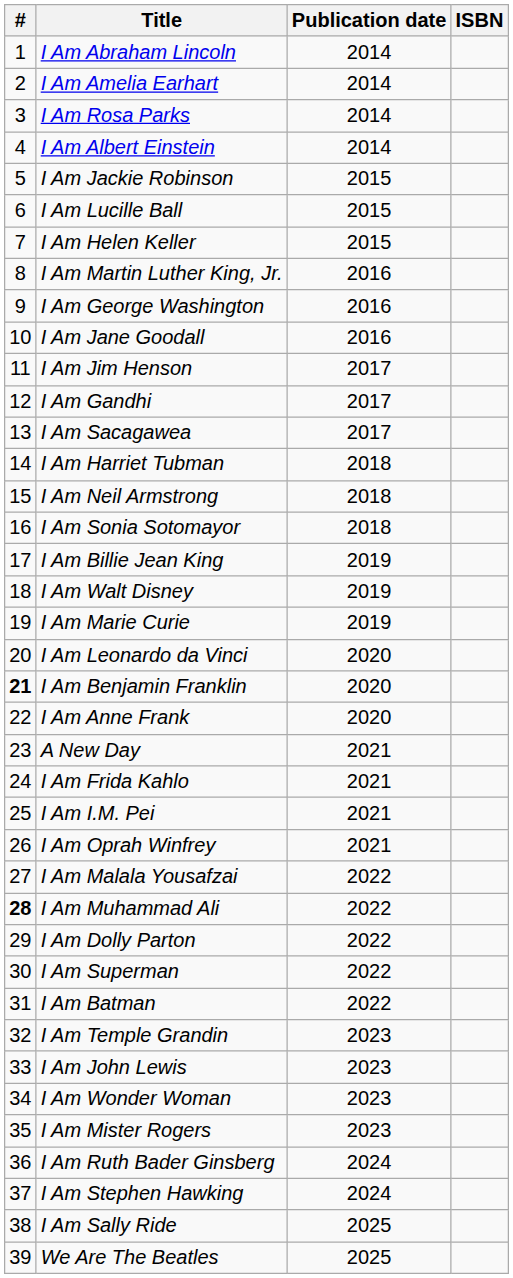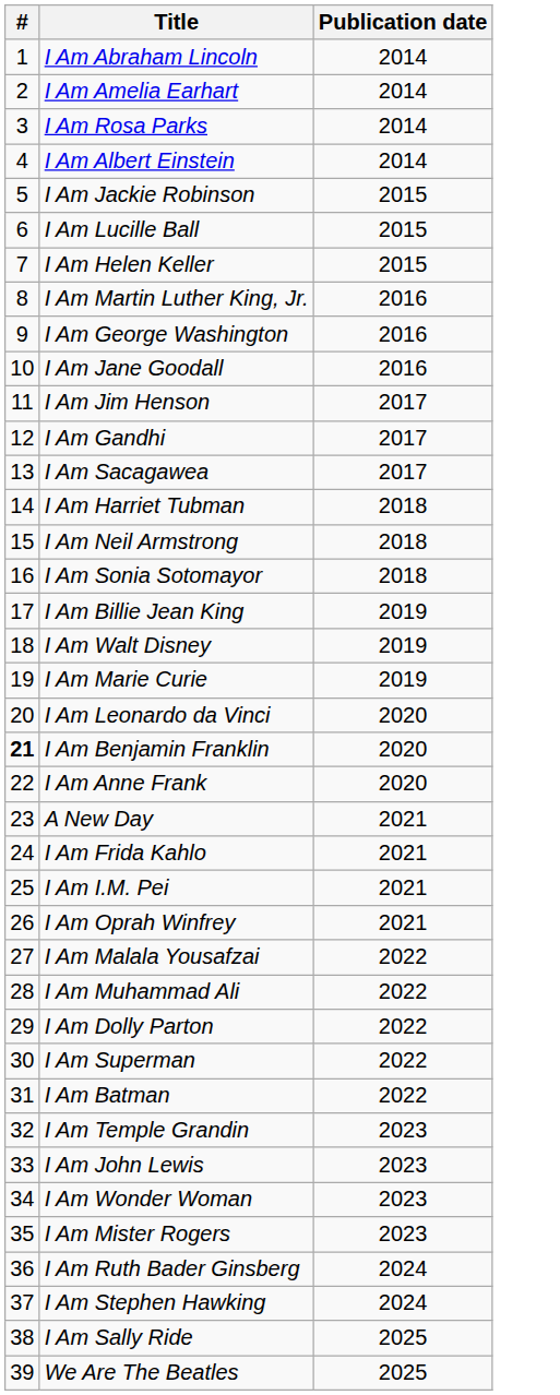- column: ISBN
I Am Muhammad Ali | #: bold -> normal
